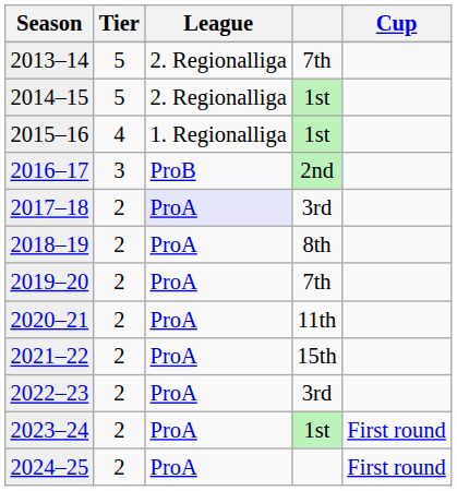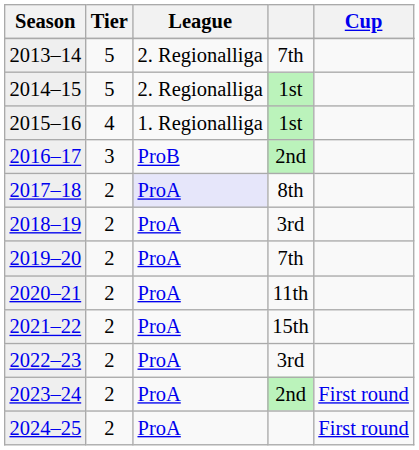2017–18 | column 4: 3rd -> 8th
2018–19 | column 4: 8th -> 3rd
2023–24 | column 4: 1st -> 2nd
